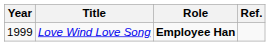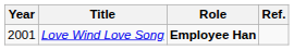Love Wind Love Song | Year: 1999 -> 2001
